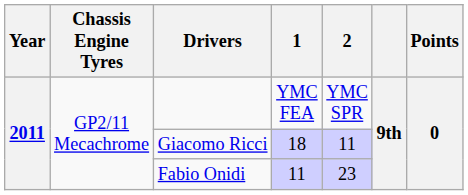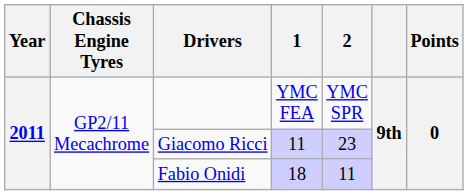Giacomo Ricci | 1: 18 -> 11
Giacomo Ricci | 2: 11 -> 23
Fabio Onidi | 1: 11 -> 18
Fabio Onidi | 2: 23 -> 11
